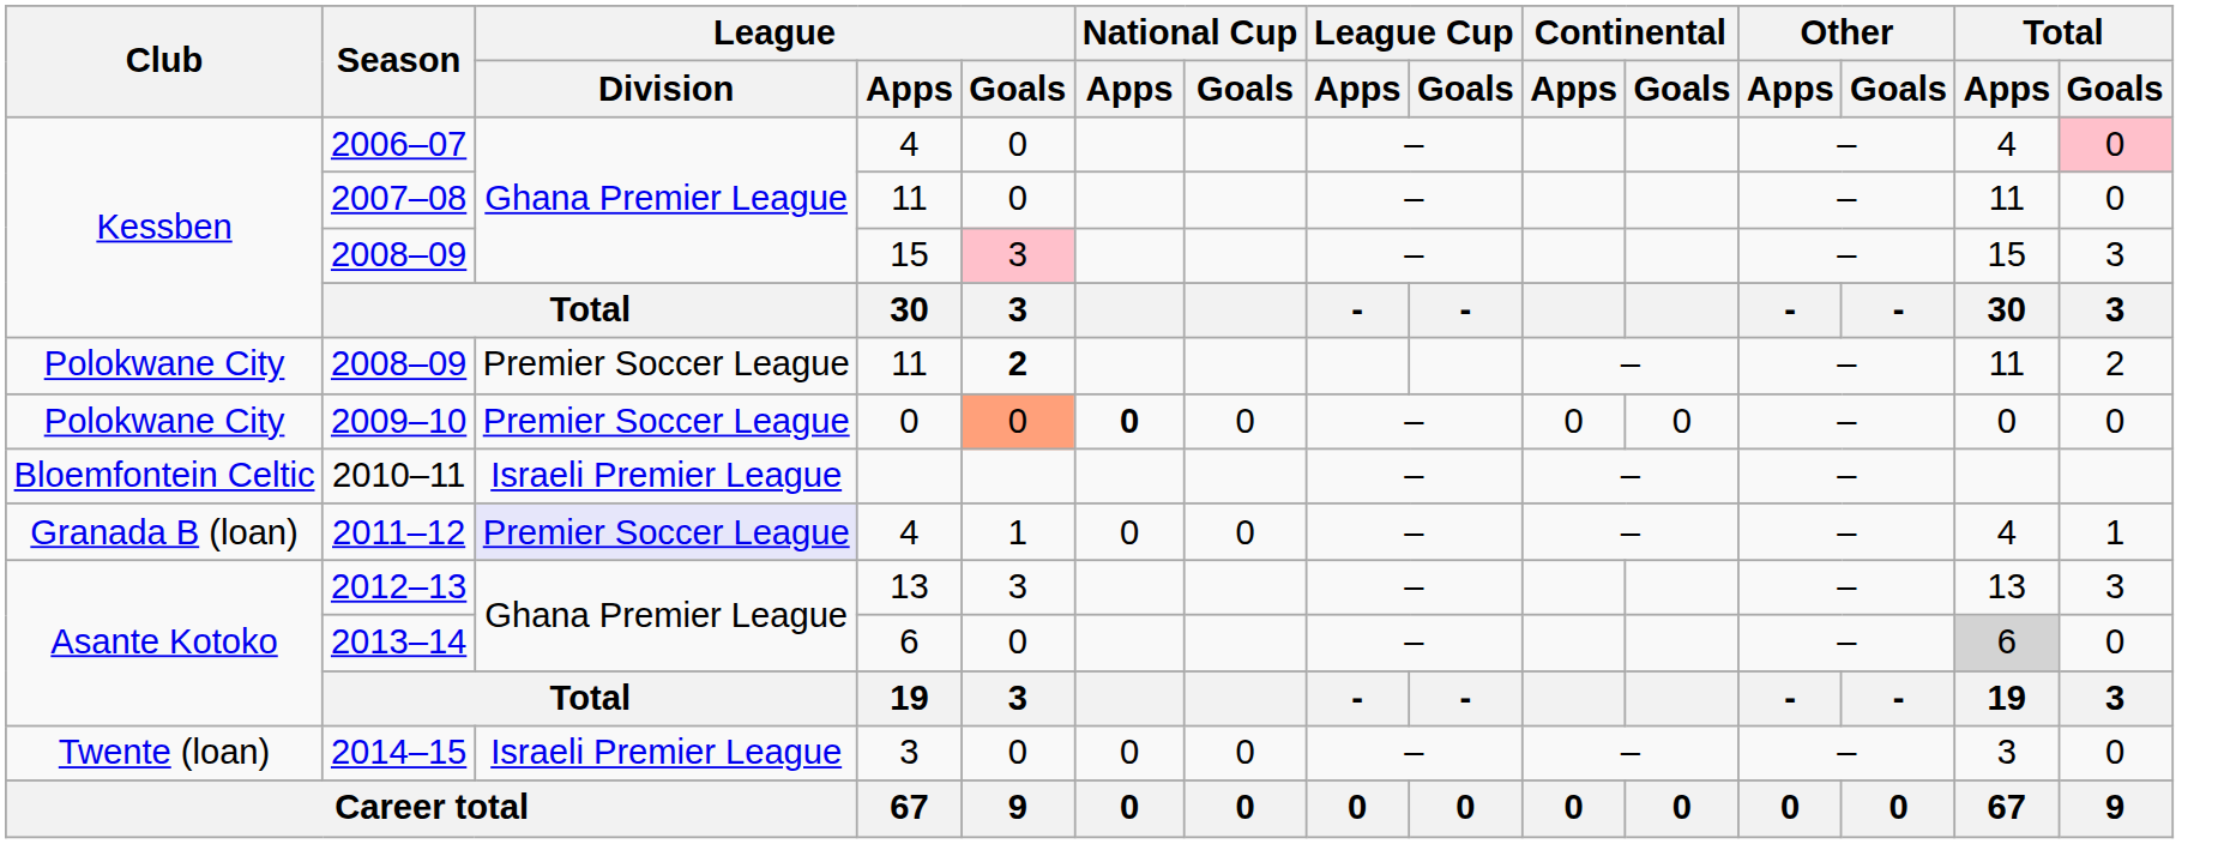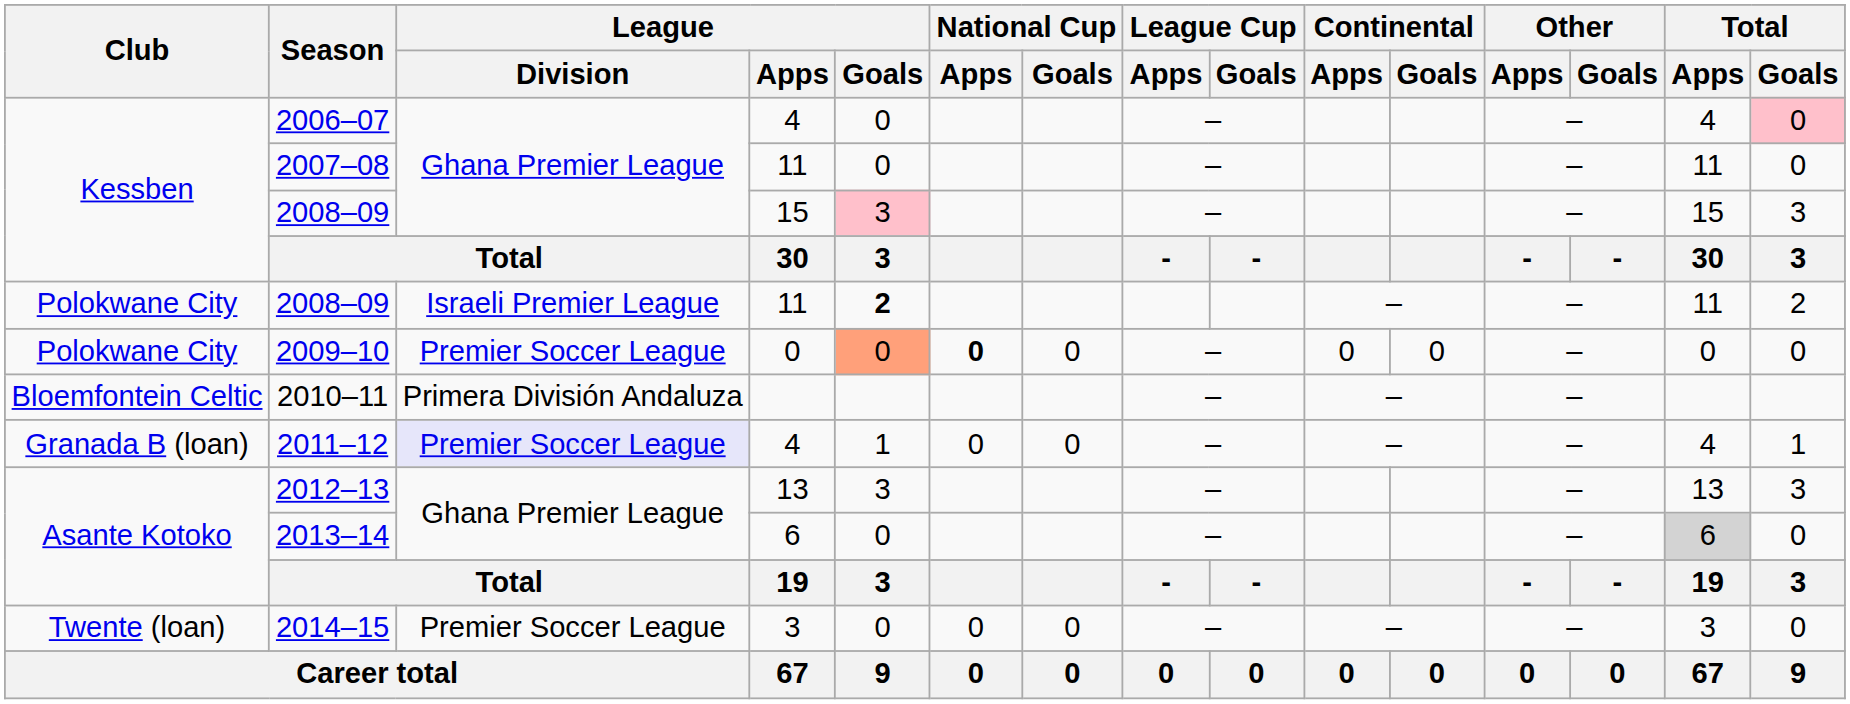2008–09 / 11 | League / Division: Premier Soccer League -> Israeli Premier League
2010–11 | League / Division: Israeli Premier League -> Primera División Andaluza
2014–15 | League / Division: Israeli Premier League -> Premier Soccer League
